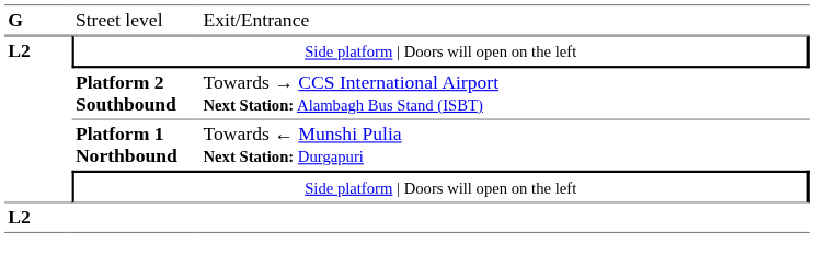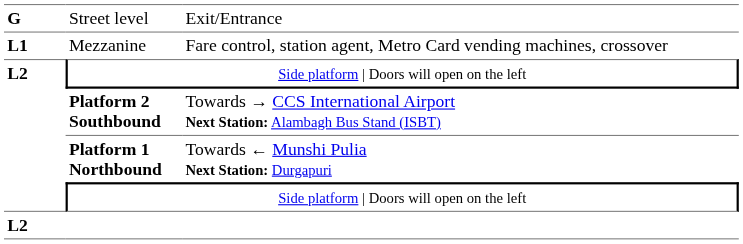+ row: L1 | Mezzanine | Fare control, station agent, Metro Card vending machines, crossover
